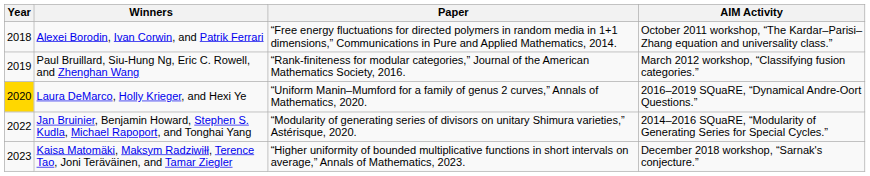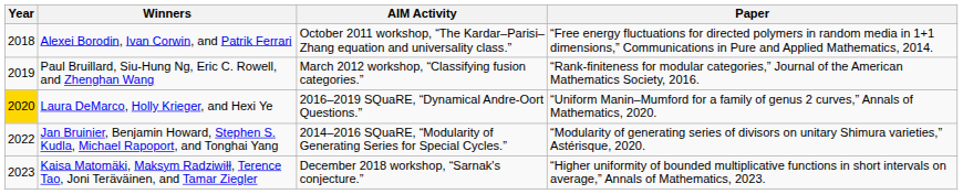columns swapped: Paper <-> AIM Activity
